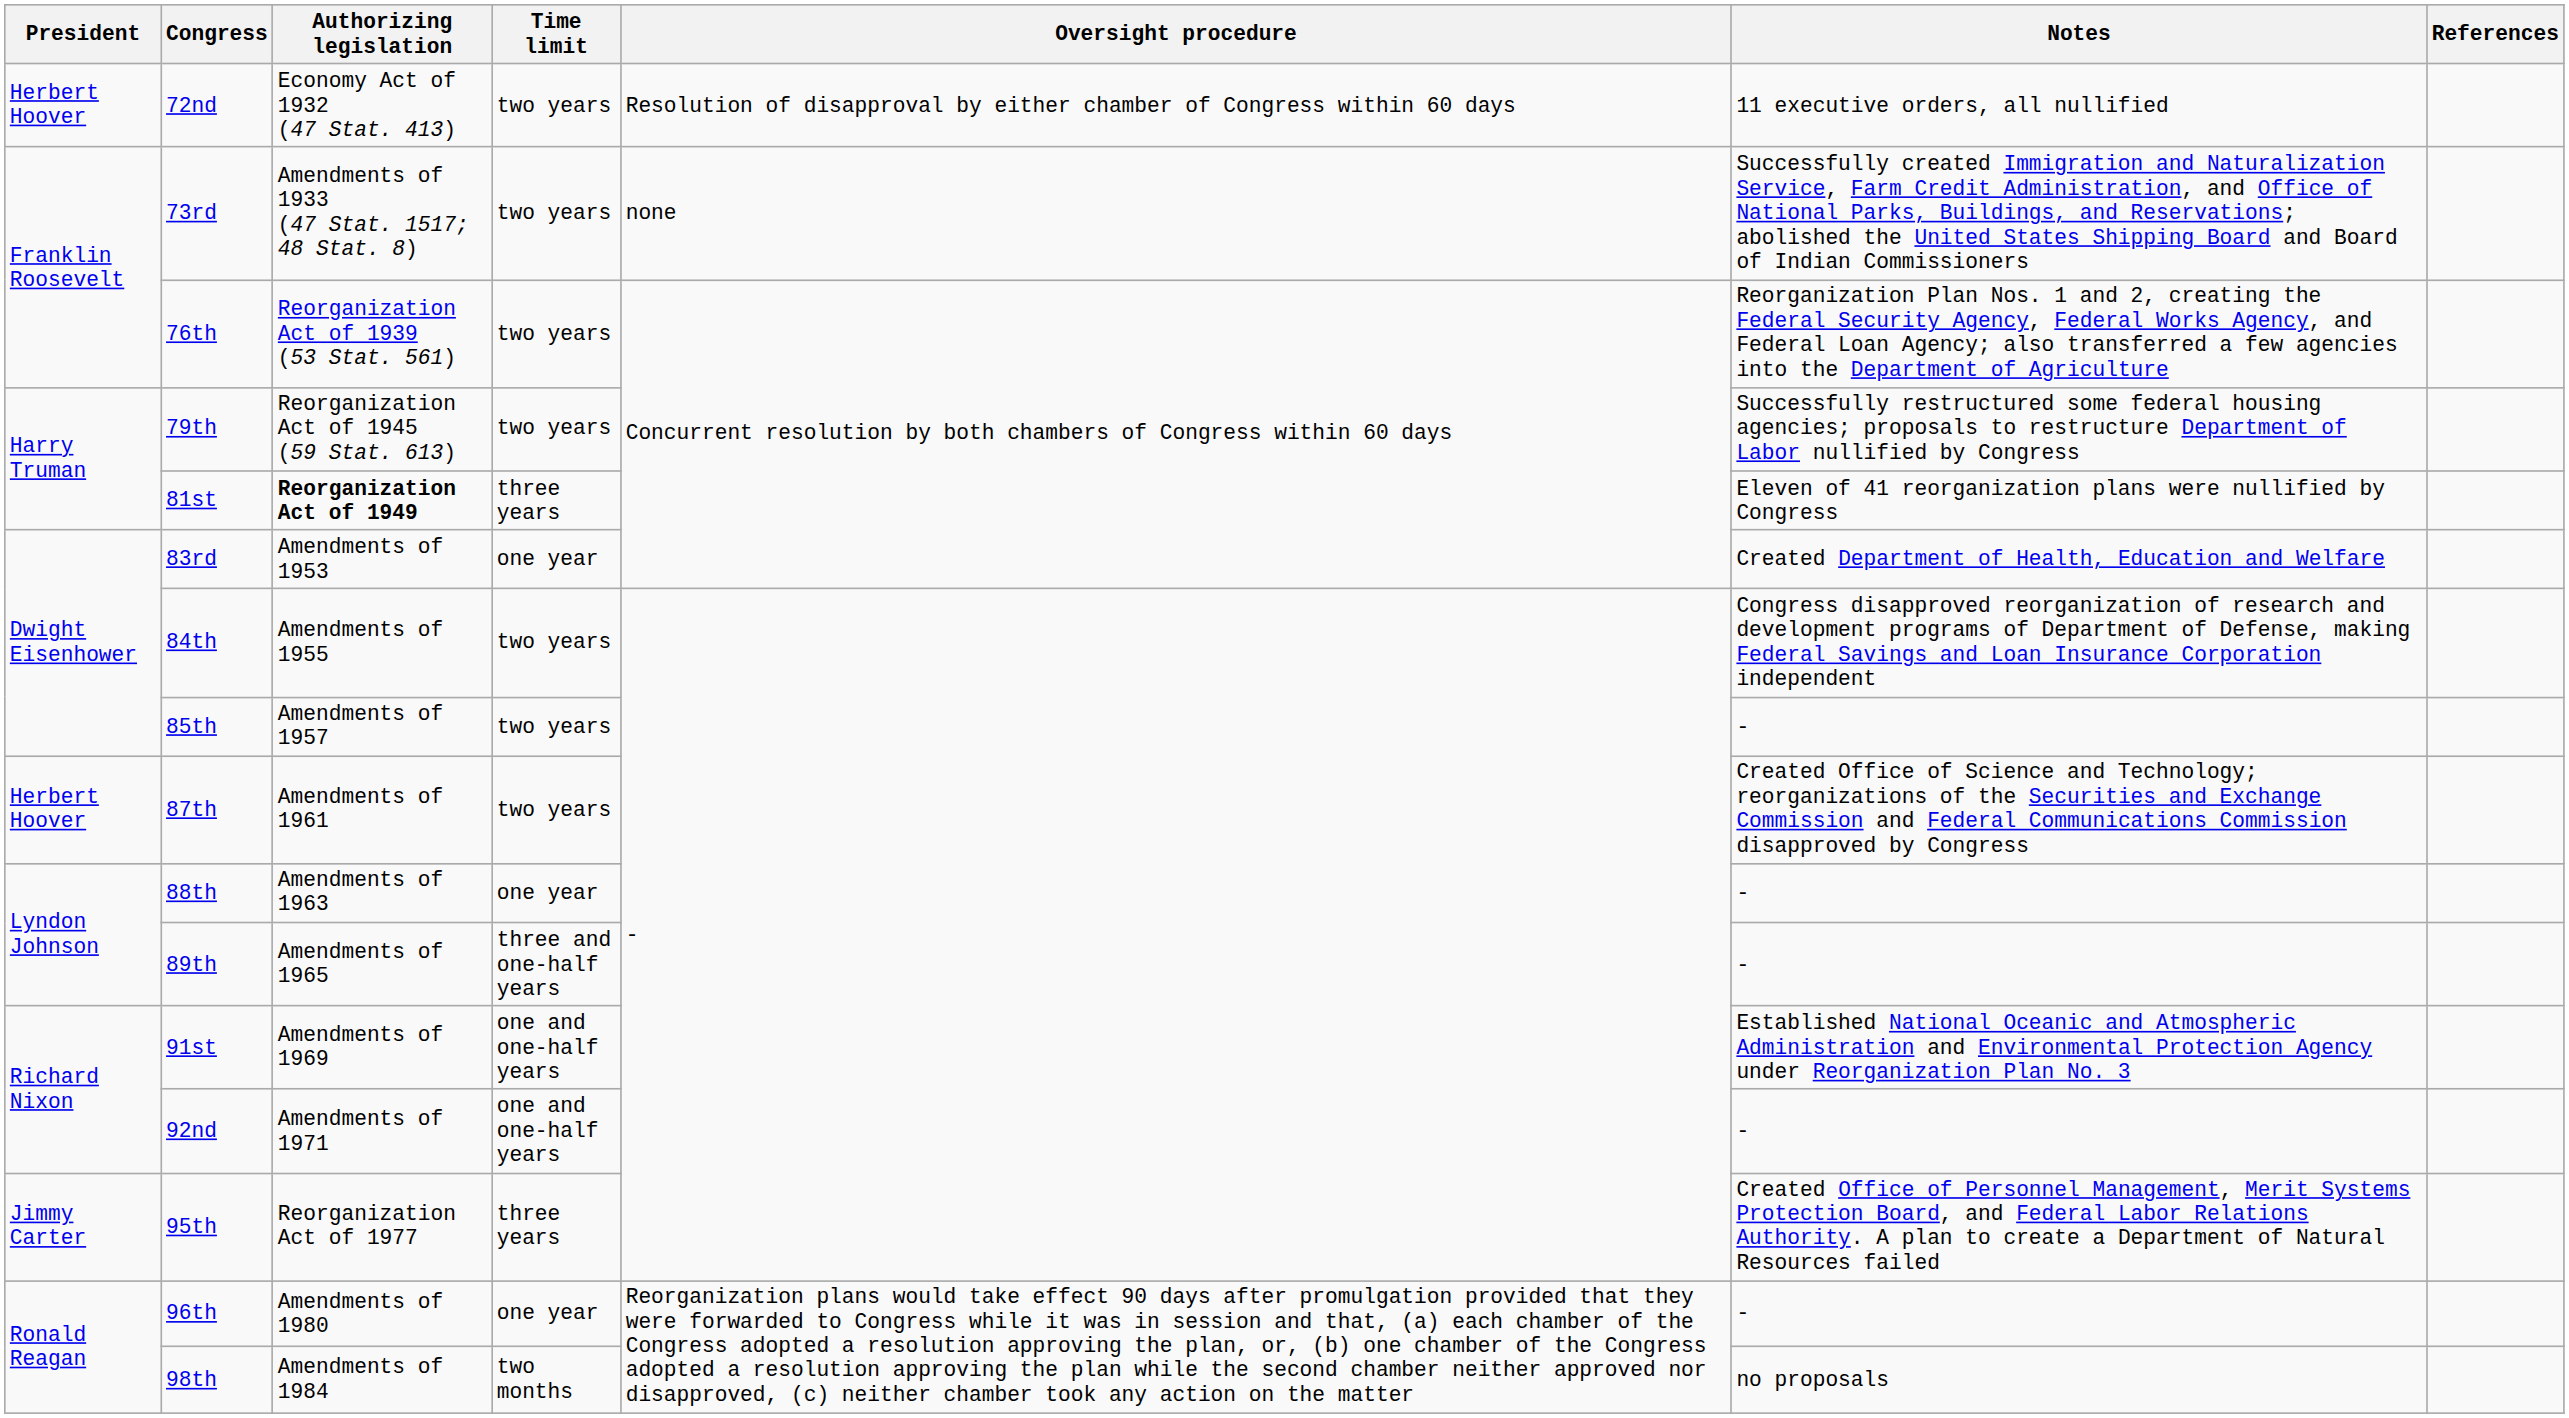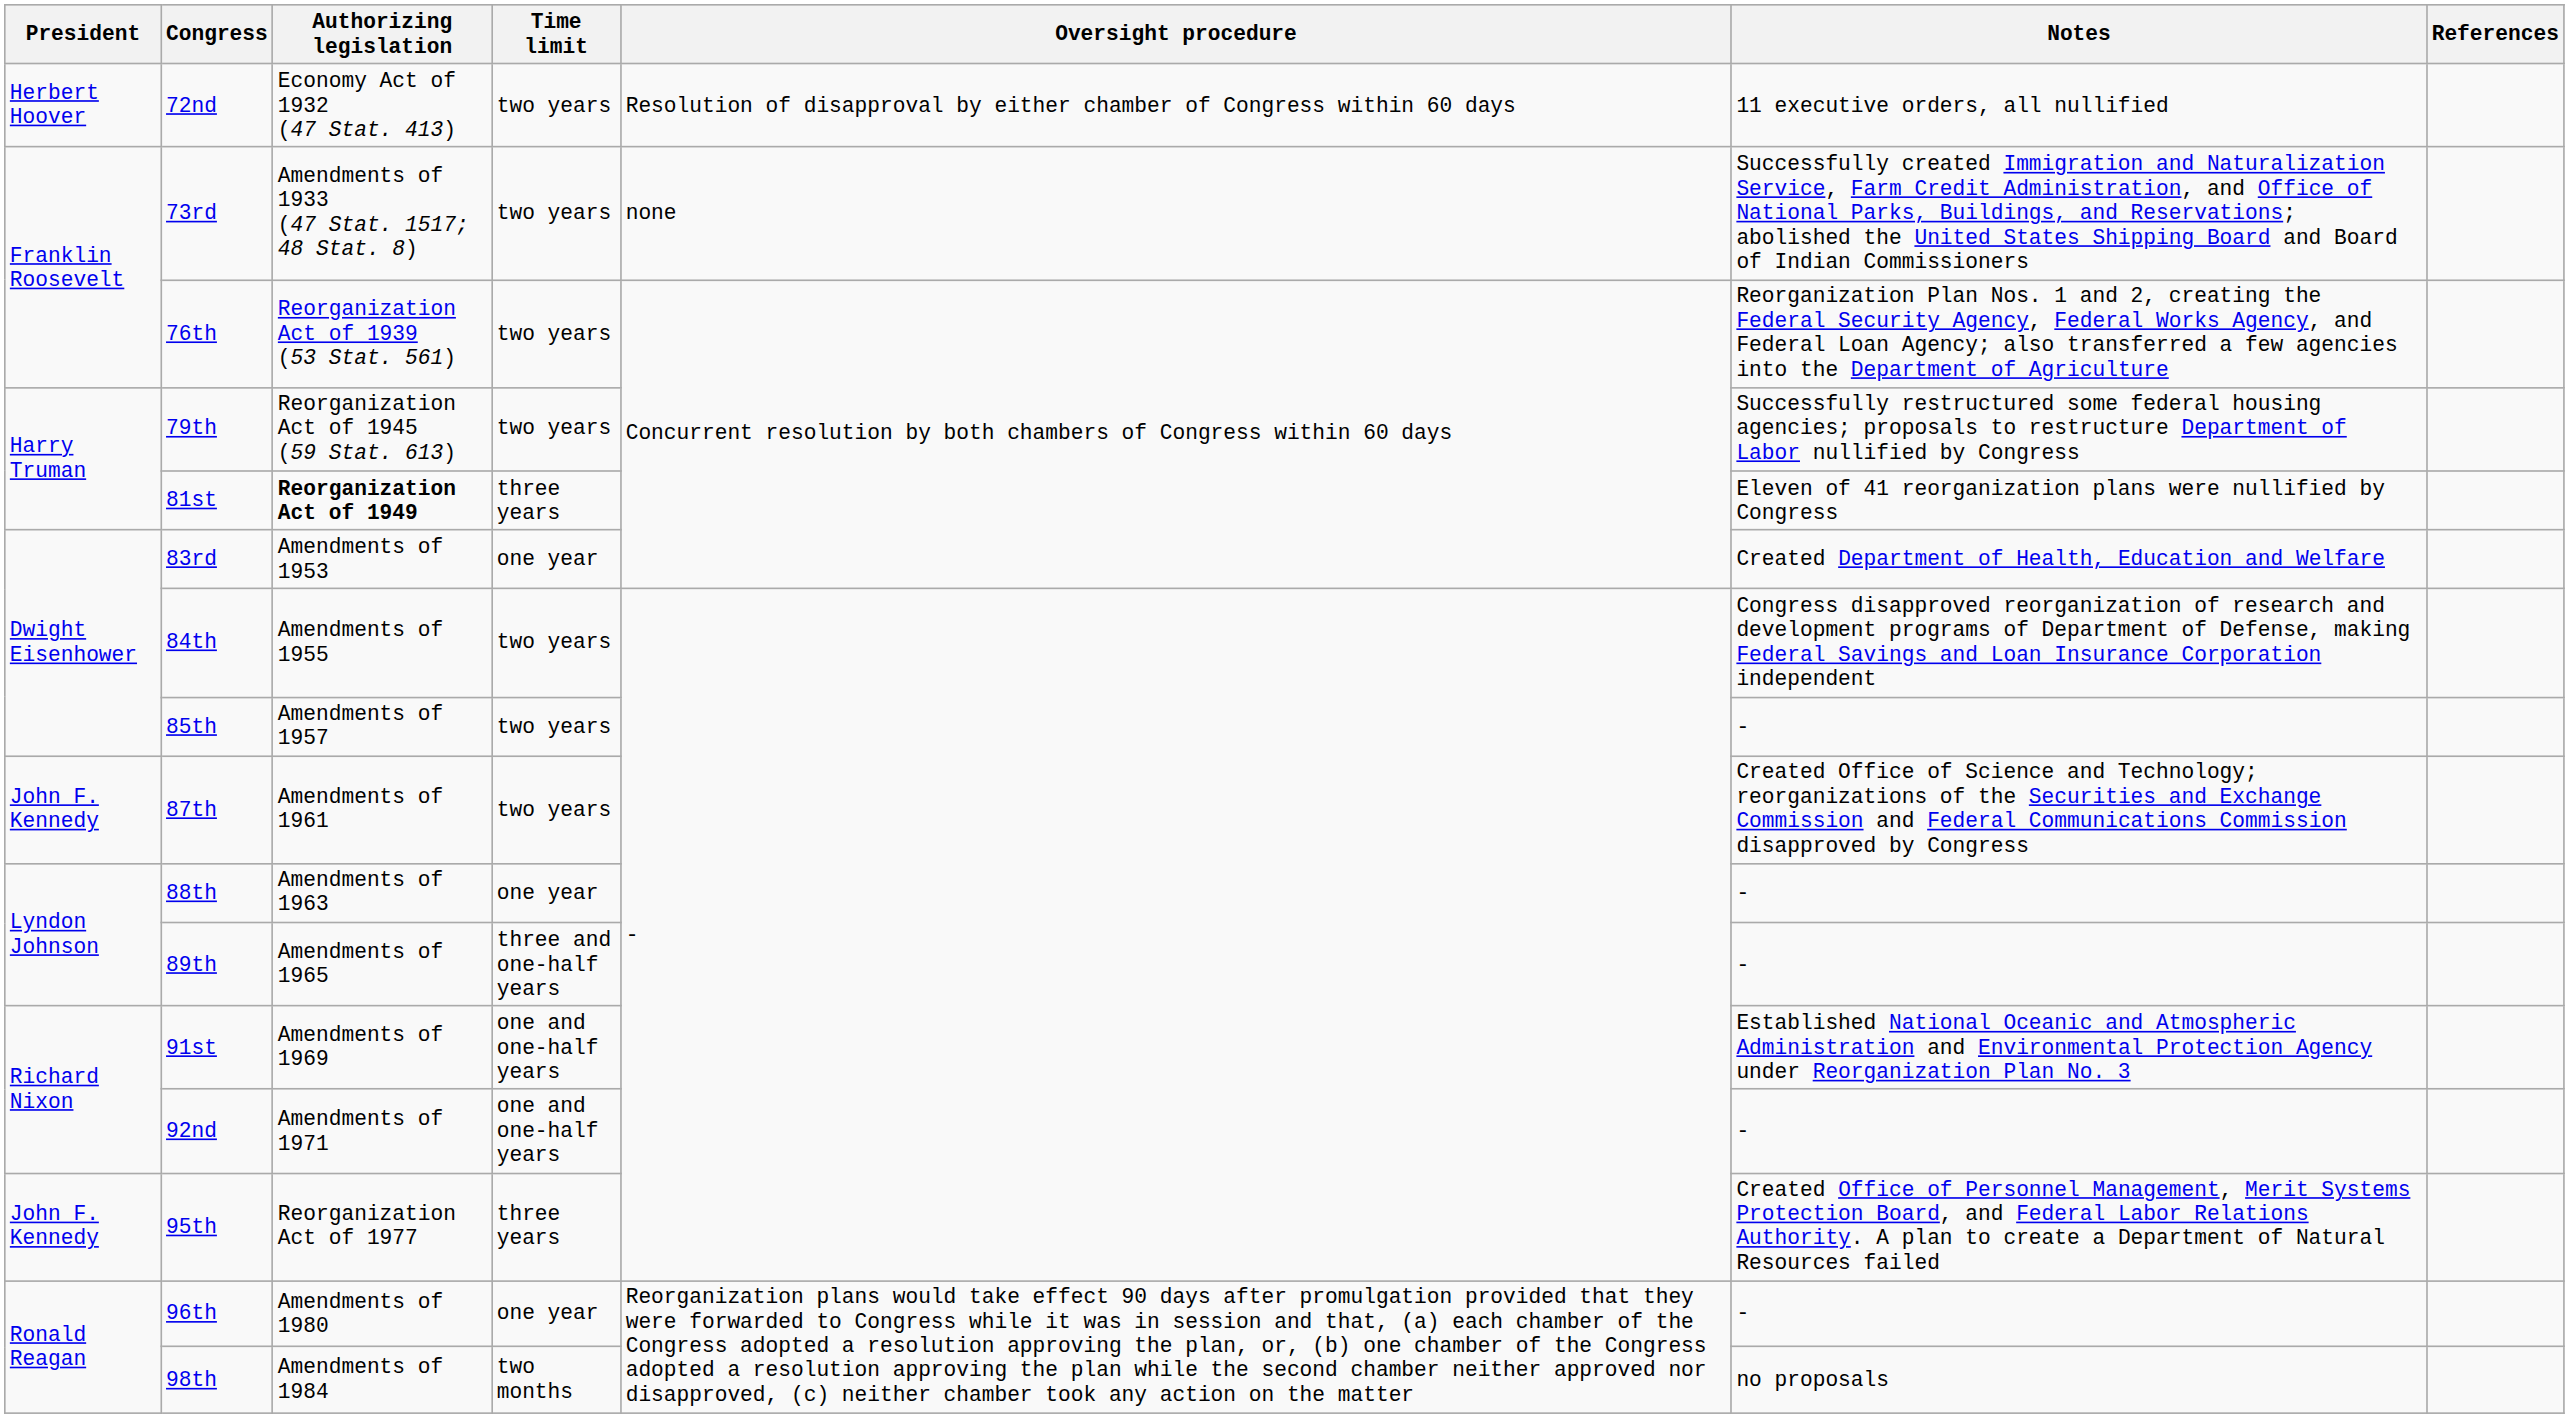87th | President: Herbert Hoover -> John F. Kennedy
95th | President: Jimmy Carter -> John F. Kennedy
